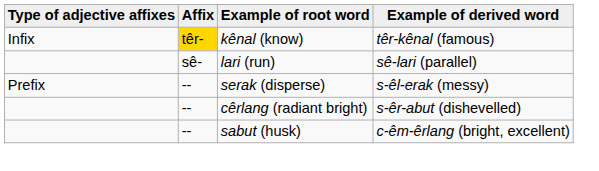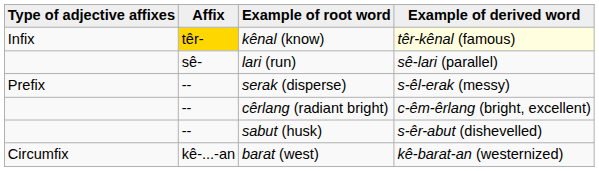kênal (know) | Example of derived word: no background -> lightyellow background
cêrlang (radiant bright) | Example of derived word: s-êr-abut (dishevelled) -> c-êm-êrlang (bright, excellent)
sabut (husk) | Example of derived word: c-êm-êrlang (bright, excellent) -> s-êr-abut (dishevelled)
+ row: Circumfix | kê-...-an | barat (west) | kê-barat-an (westernized)
